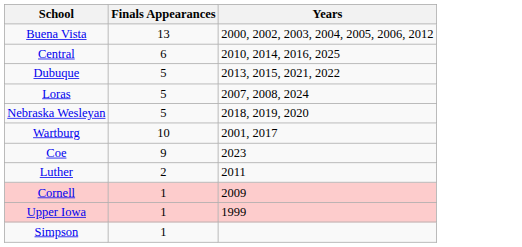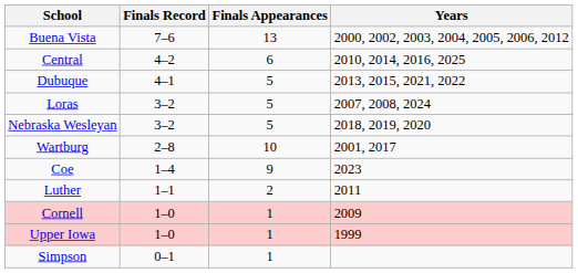+ column: Finals Record | 7–6 | 4–2 | 4–1 | 3–2 | 3–2 | 2–8 | 1–4 | 1–1 | 1–0 | 1–0 | 0–1
